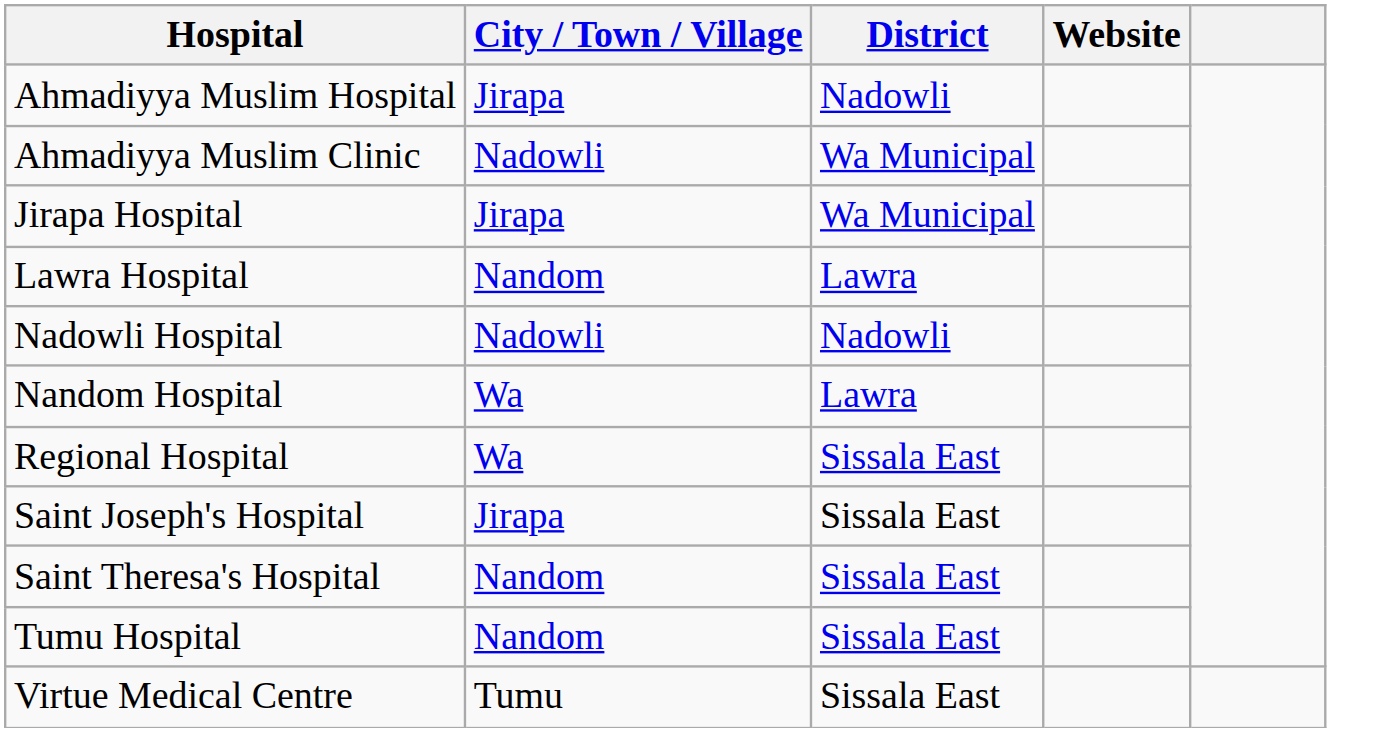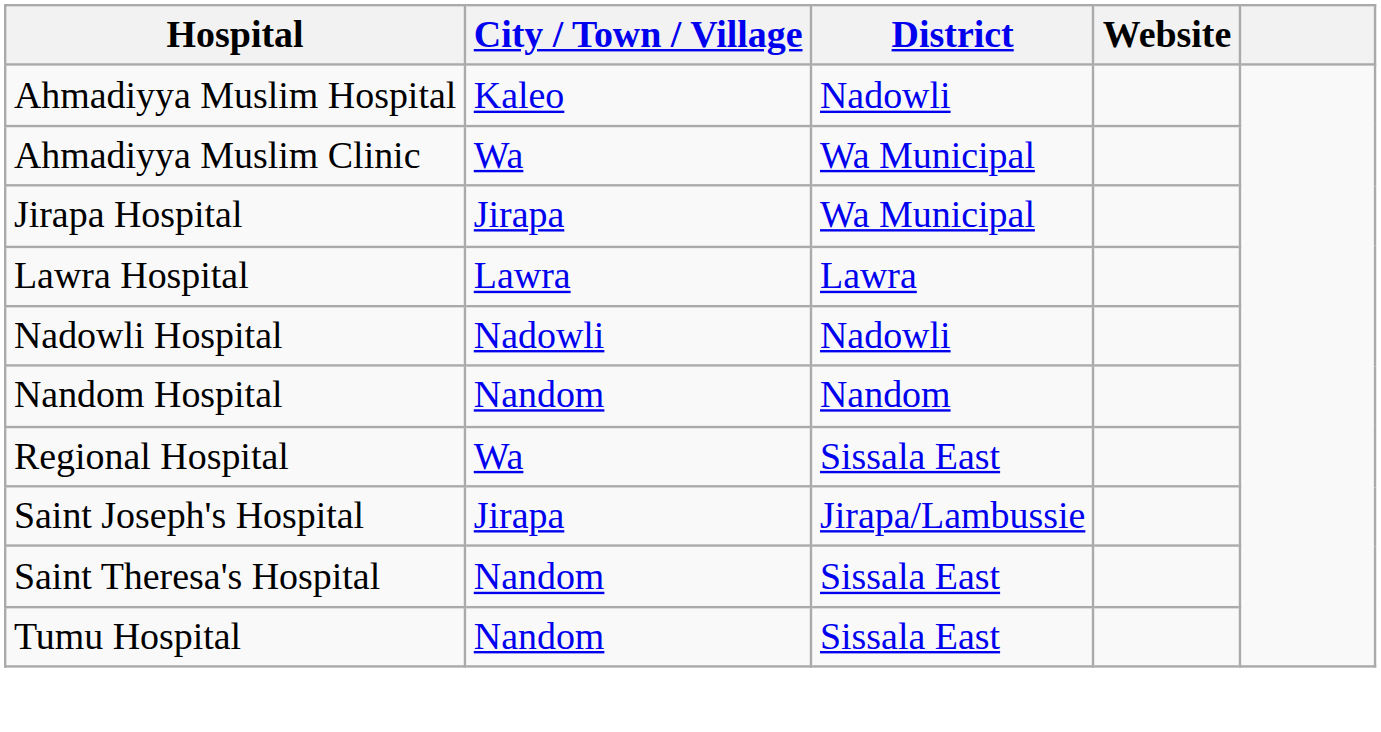Ahmadiyya Muslim Hospital | City / Town / Village: Jirapa -> Kaleo
Ahmadiyya Muslim Clinic | City / Town / Village: Nadowli -> Wa
Lawra Hospital | City / Town / Village: Nandom -> Lawra
Nandom Hospital | City / Town / Village: Wa -> Nandom
Nandom Hospital | District: Lawra -> Nandom
Saint Joseph's Hospital | District: Sissala East -> Jirapa/Lambussie
- row: Virtue Medical Centre | Tumu | Sissala East
